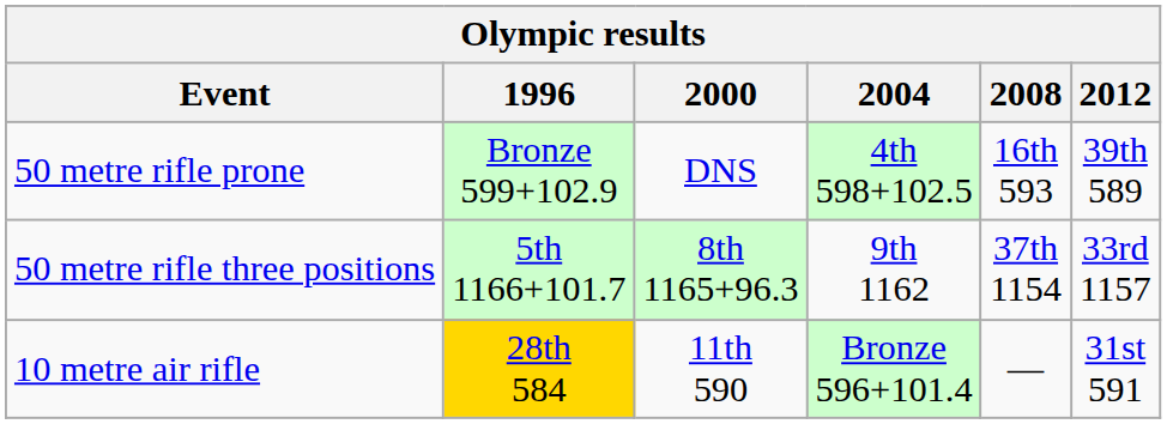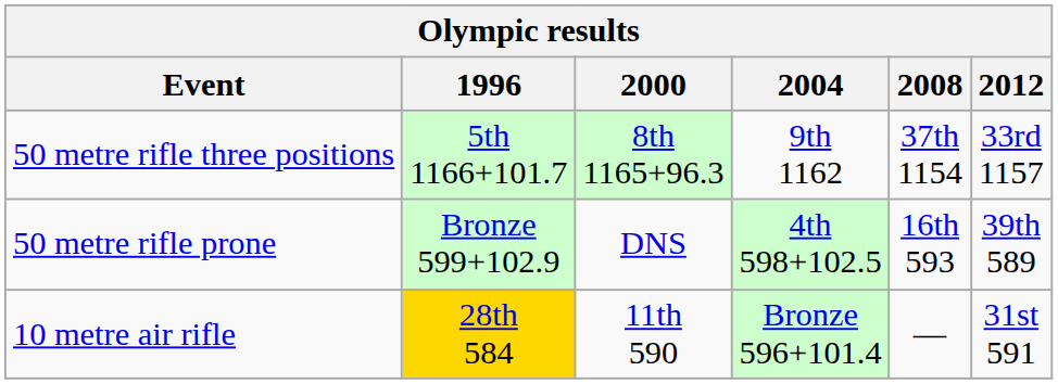rows swapped: 50 metre rifle three positions <-> 50 metre rifle prone
